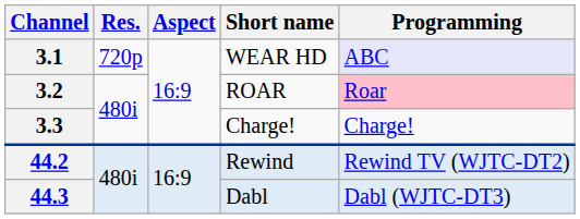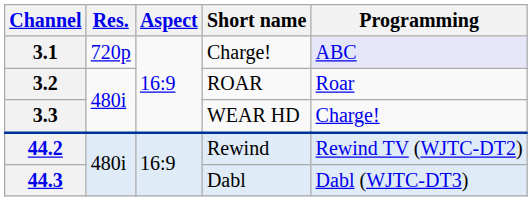3.1 | Short name: WEAR HD -> Charge!
3.2 | Programming: pink background -> no background
3.3 | Short name: Charge! -> WEAR HD
